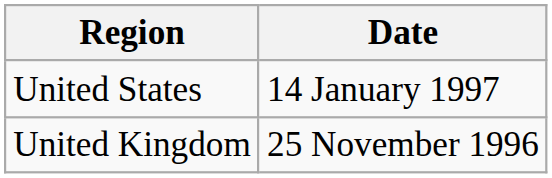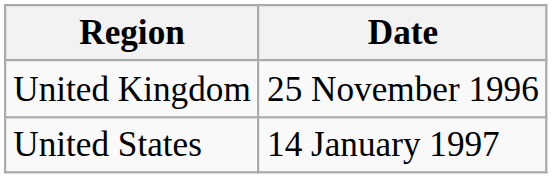rows swapped: United Kingdom <-> United States
